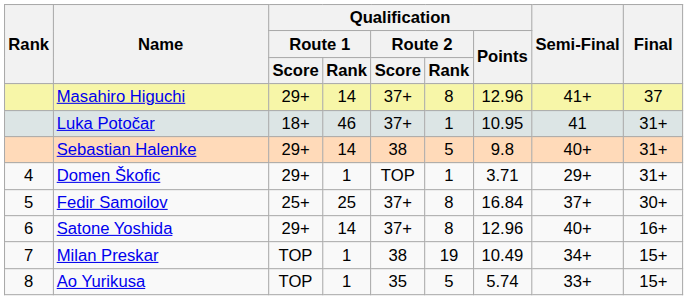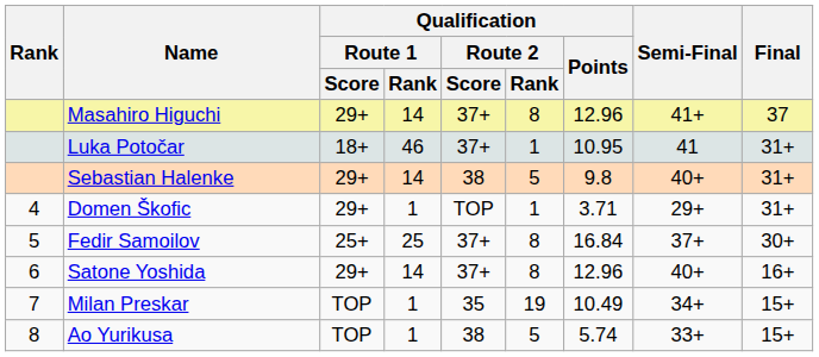Milan Preskar | Qualification / Route 2 / Score: 38 -> 35
Ao Yurikusa | Qualification / Route 2 / Score: 35 -> 38
